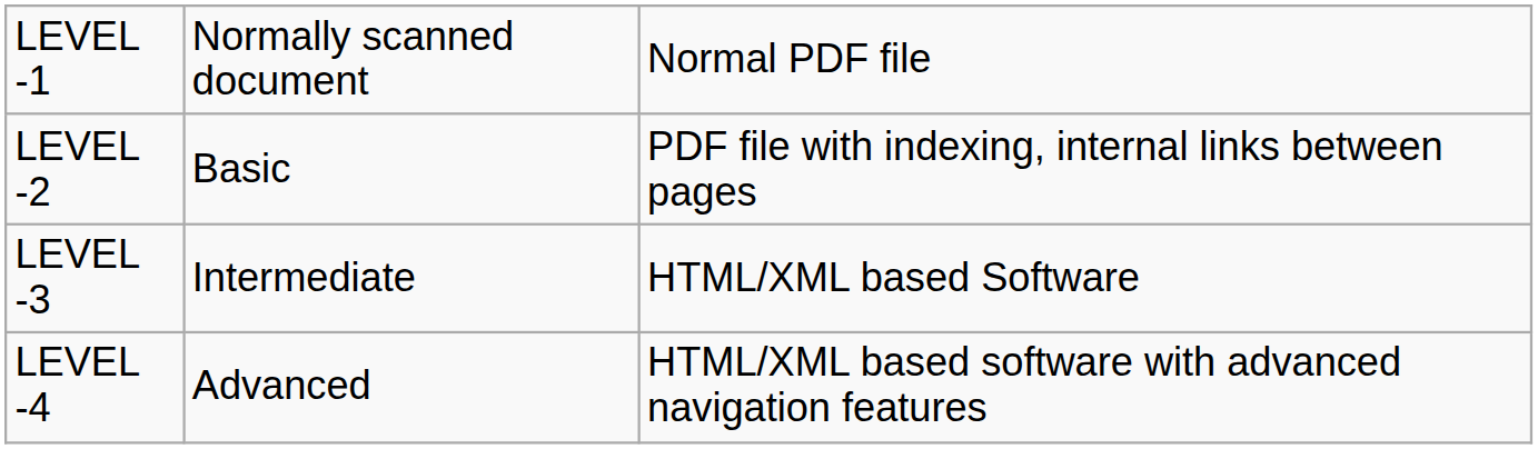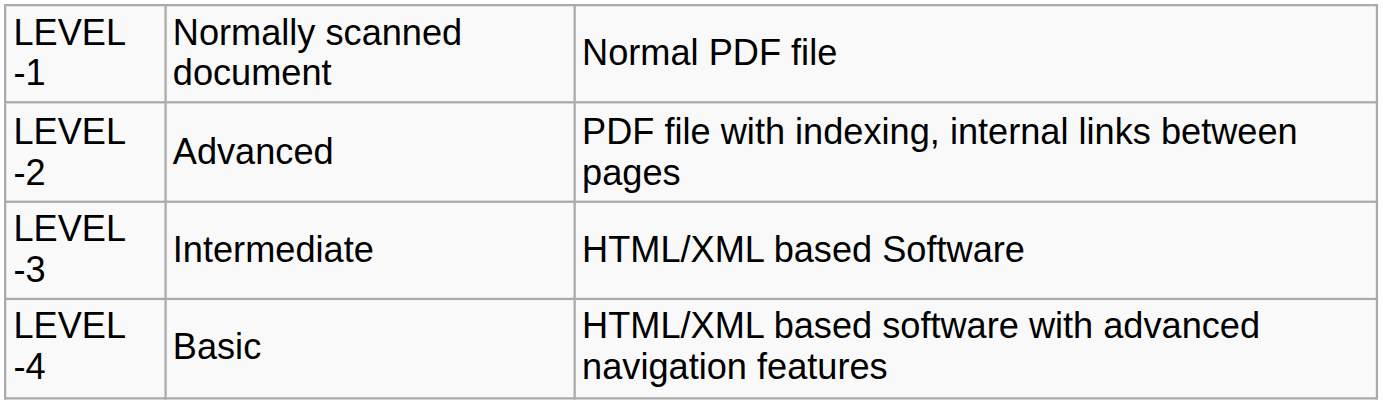LEVEL -2 | column 2: Basic -> Advanced
LEVEL -4 | column 2: Advanced -> Basic
